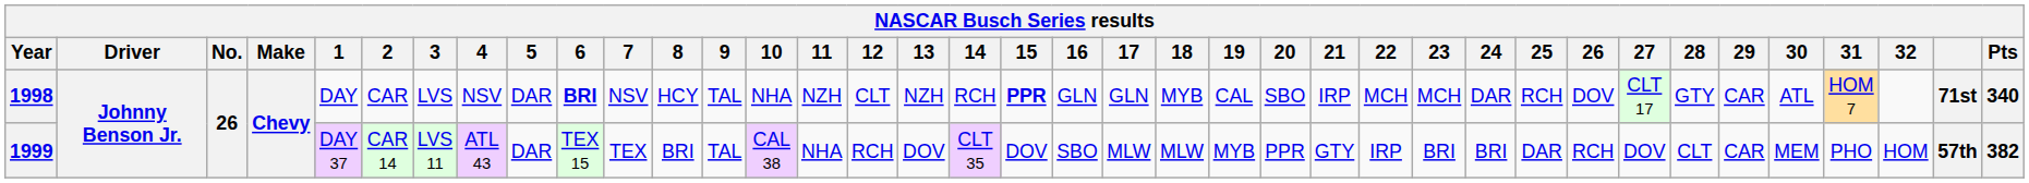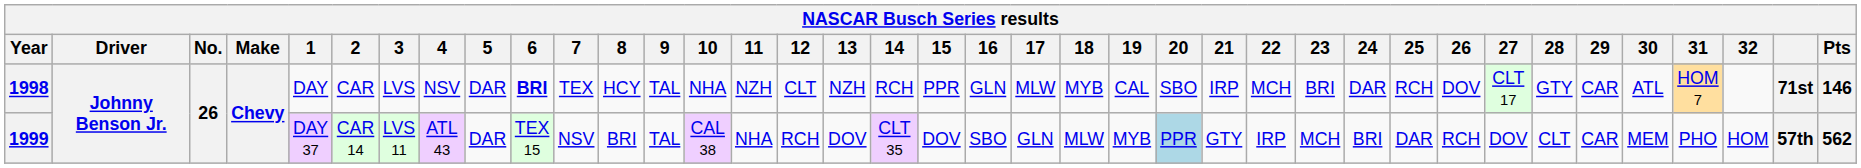1998 | 7: NSV -> TEX
1998 | 15: bold -> normal
1998 | 17: GLN -> MLW
1998 | 23: MCH -> BRI
1998 | Pts: 340 -> 146
1999 | 7: TEX -> NSV
1999 | 17: MLW -> GLN
1999 | 20: no background -> lightblue background
1999 | 23: BRI -> MCH
1999 | Pts: 382 -> 562
